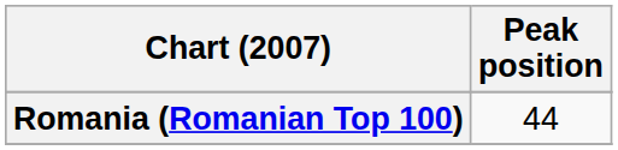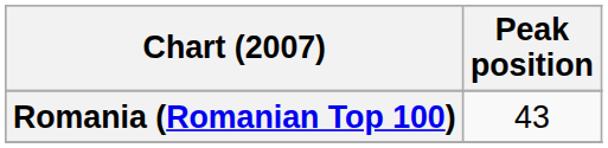Romania (Romanian Top 100) | Peak position: 44 -> 43
